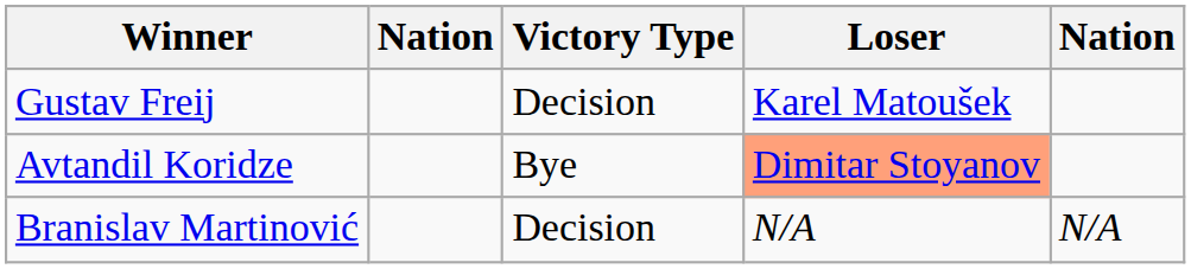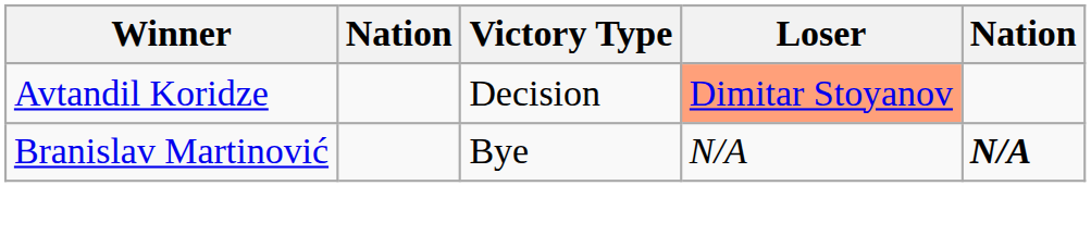- row: Gustav Freij | Decision | Karel Matoušek
Avtandil Koridze | Victory Type: Bye -> Decision
Branislav Martinović | Victory Type: Decision -> Bye
Branislav Martinović | column 5: normal -> bold
